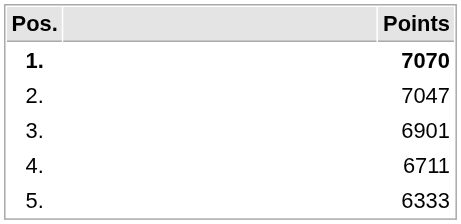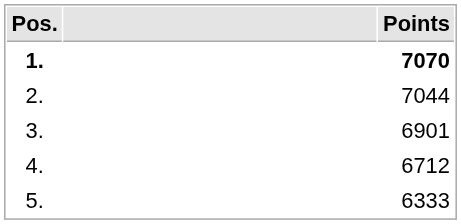2. | Points: 7047 -> 7044
4. | Points: 6711 -> 6712
